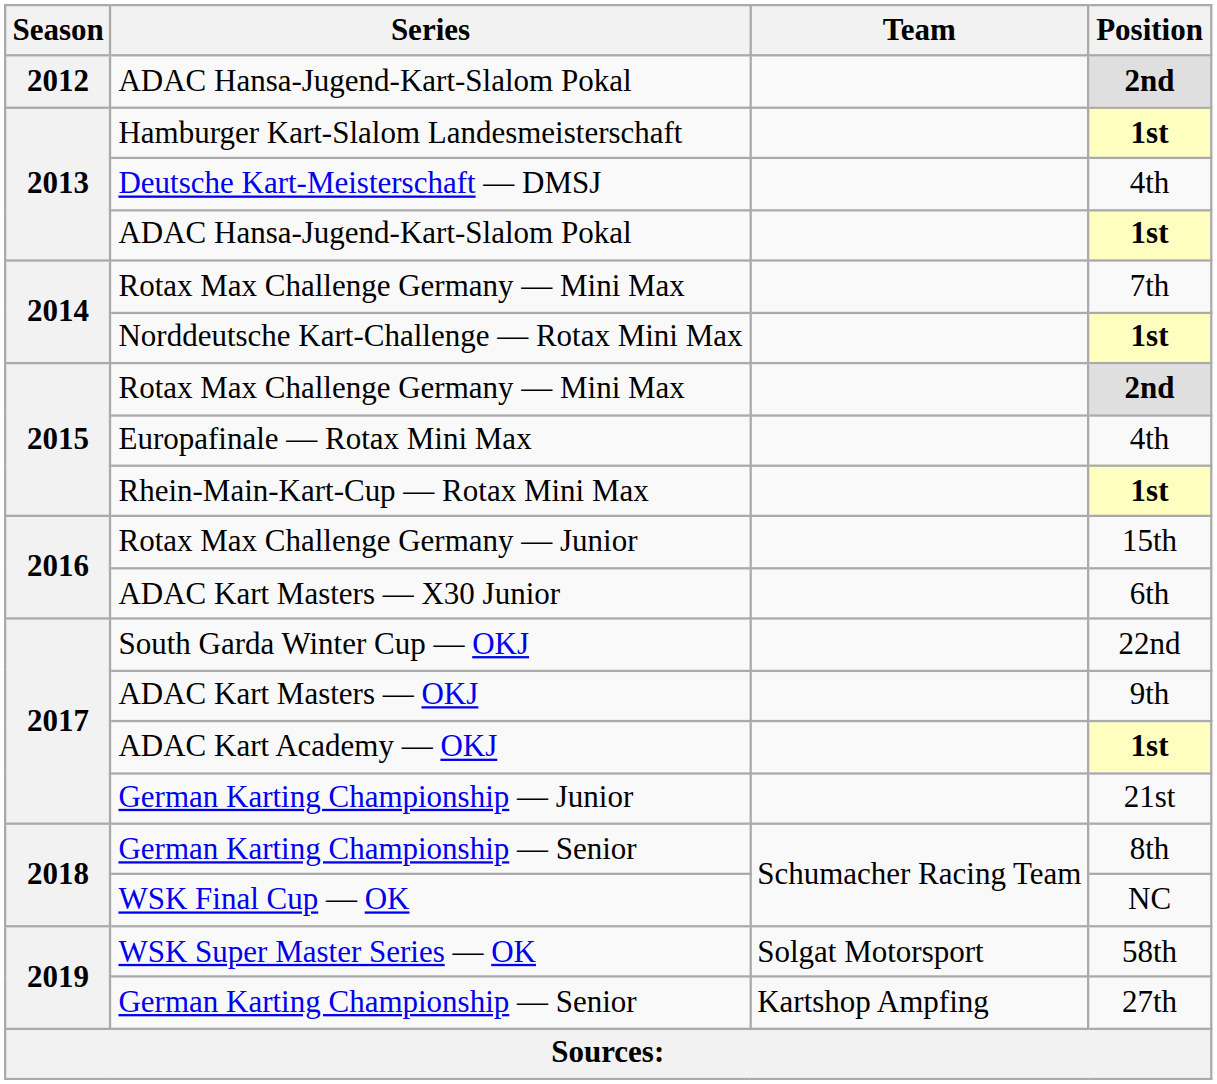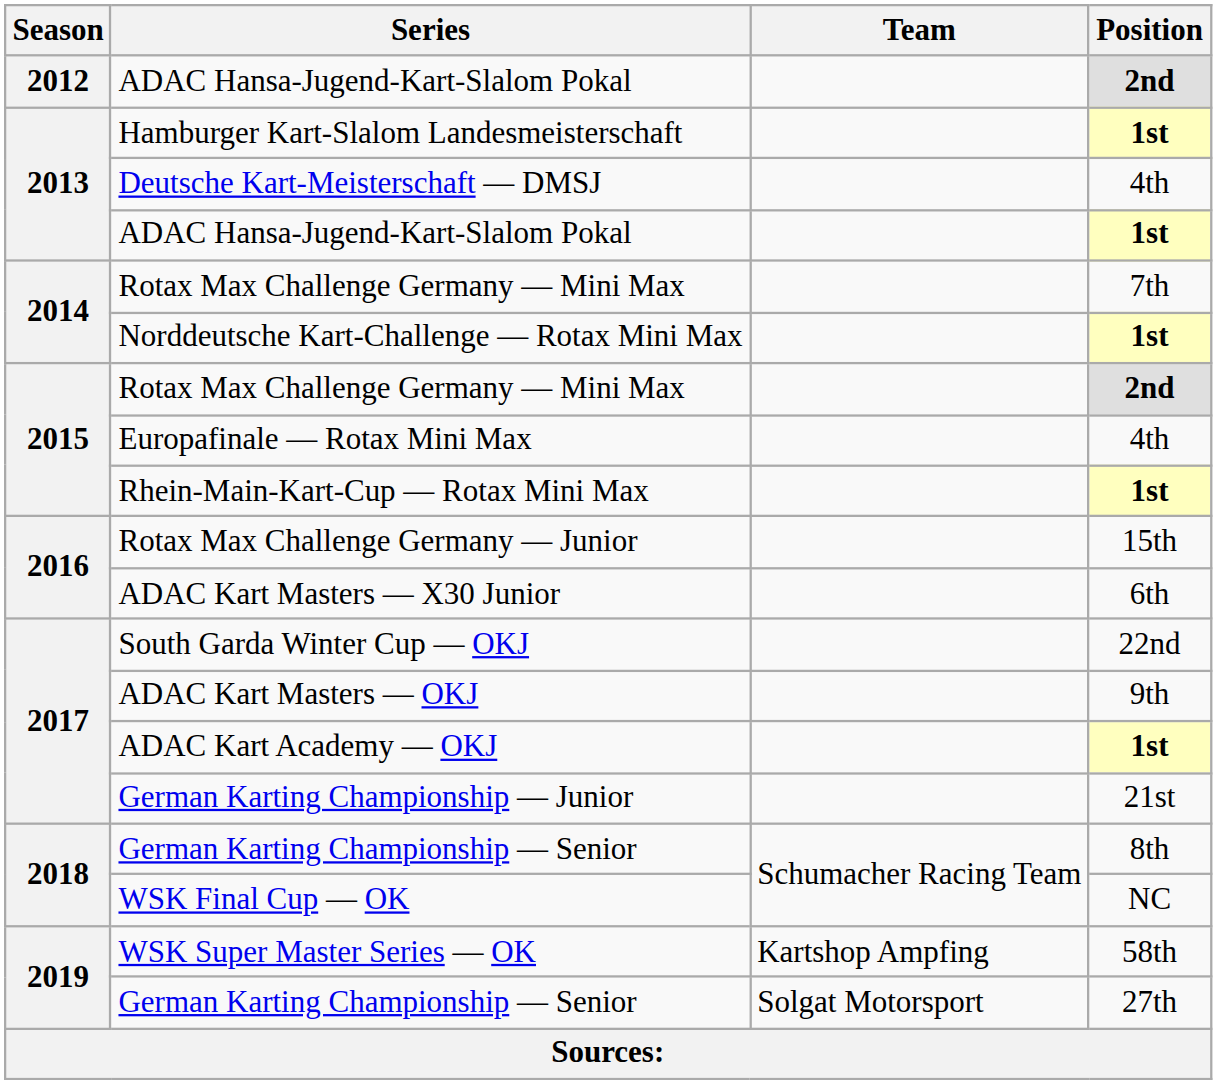WSK Super Master Series — OK | Team: Solgat Motorsport -> Kartshop Ampfing
German Karting Championship — Senior / 27th | Team: Kartshop Ampfing -> Solgat Motorsport
